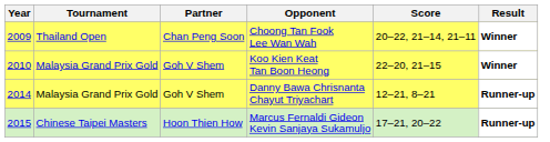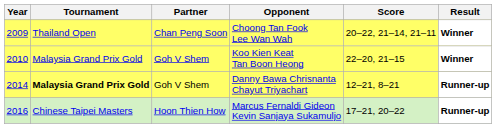Danny Bawa Chrisnanta Chayut Triyachart | Tournament: normal -> bold
Marcus Fernaldi Gideon Kevin Sanjaya Sukamuljo | Year: 2015 -> 2016
